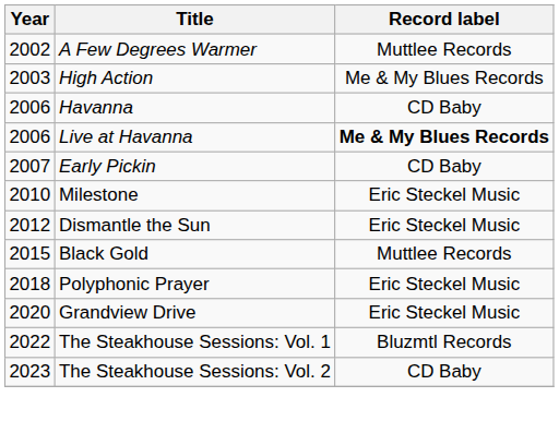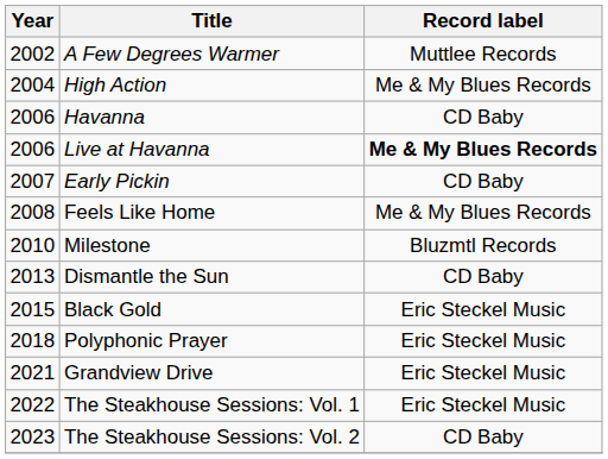High Action | Year: 2003 -> 2004
+ row: 2008 | Feels Like Home | Me & My Blues Records
Milestone | Record label: Eric Steckel Music -> Bluzmtl Records
Dismantle the Sun | Year: 2012 -> 2013
Dismantle the Sun | Record label: Eric Steckel Music -> CD Baby
Black Gold | Record label: Muttlee Records -> Eric Steckel Music
Grandview Drive | Year: 2020 -> 2021
The Steakhouse Sessions: Vol. 1 | Record label: Bluzmtl Records -> Eric Steckel Music
